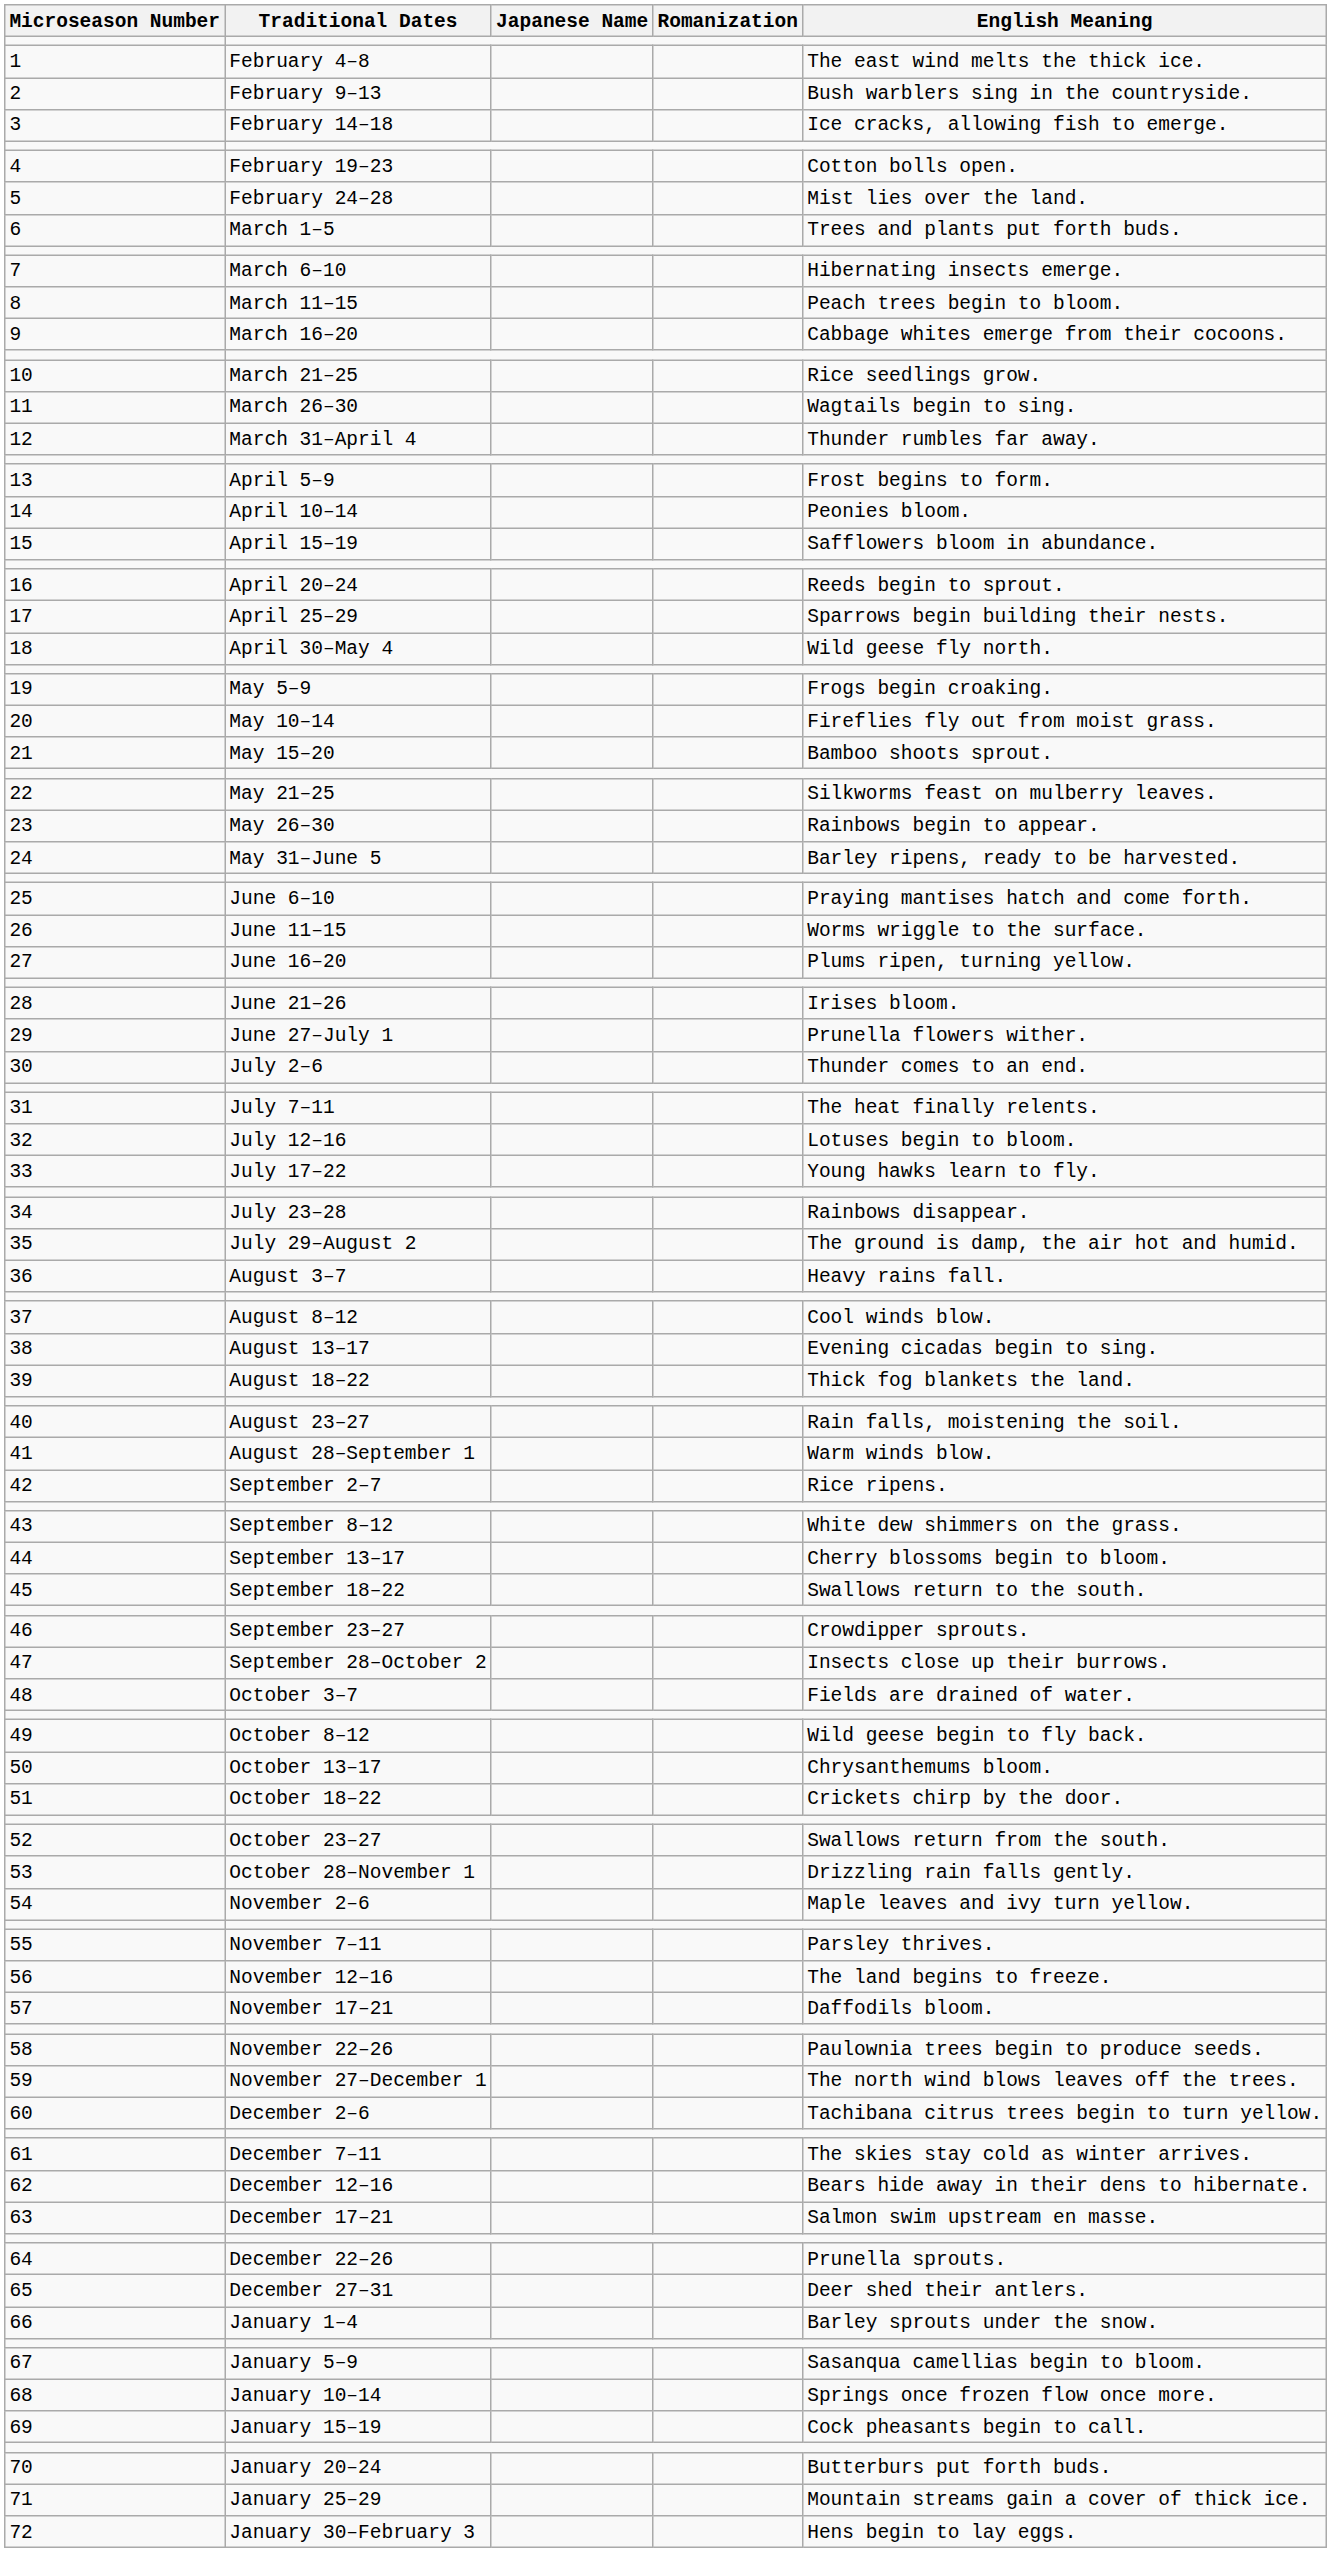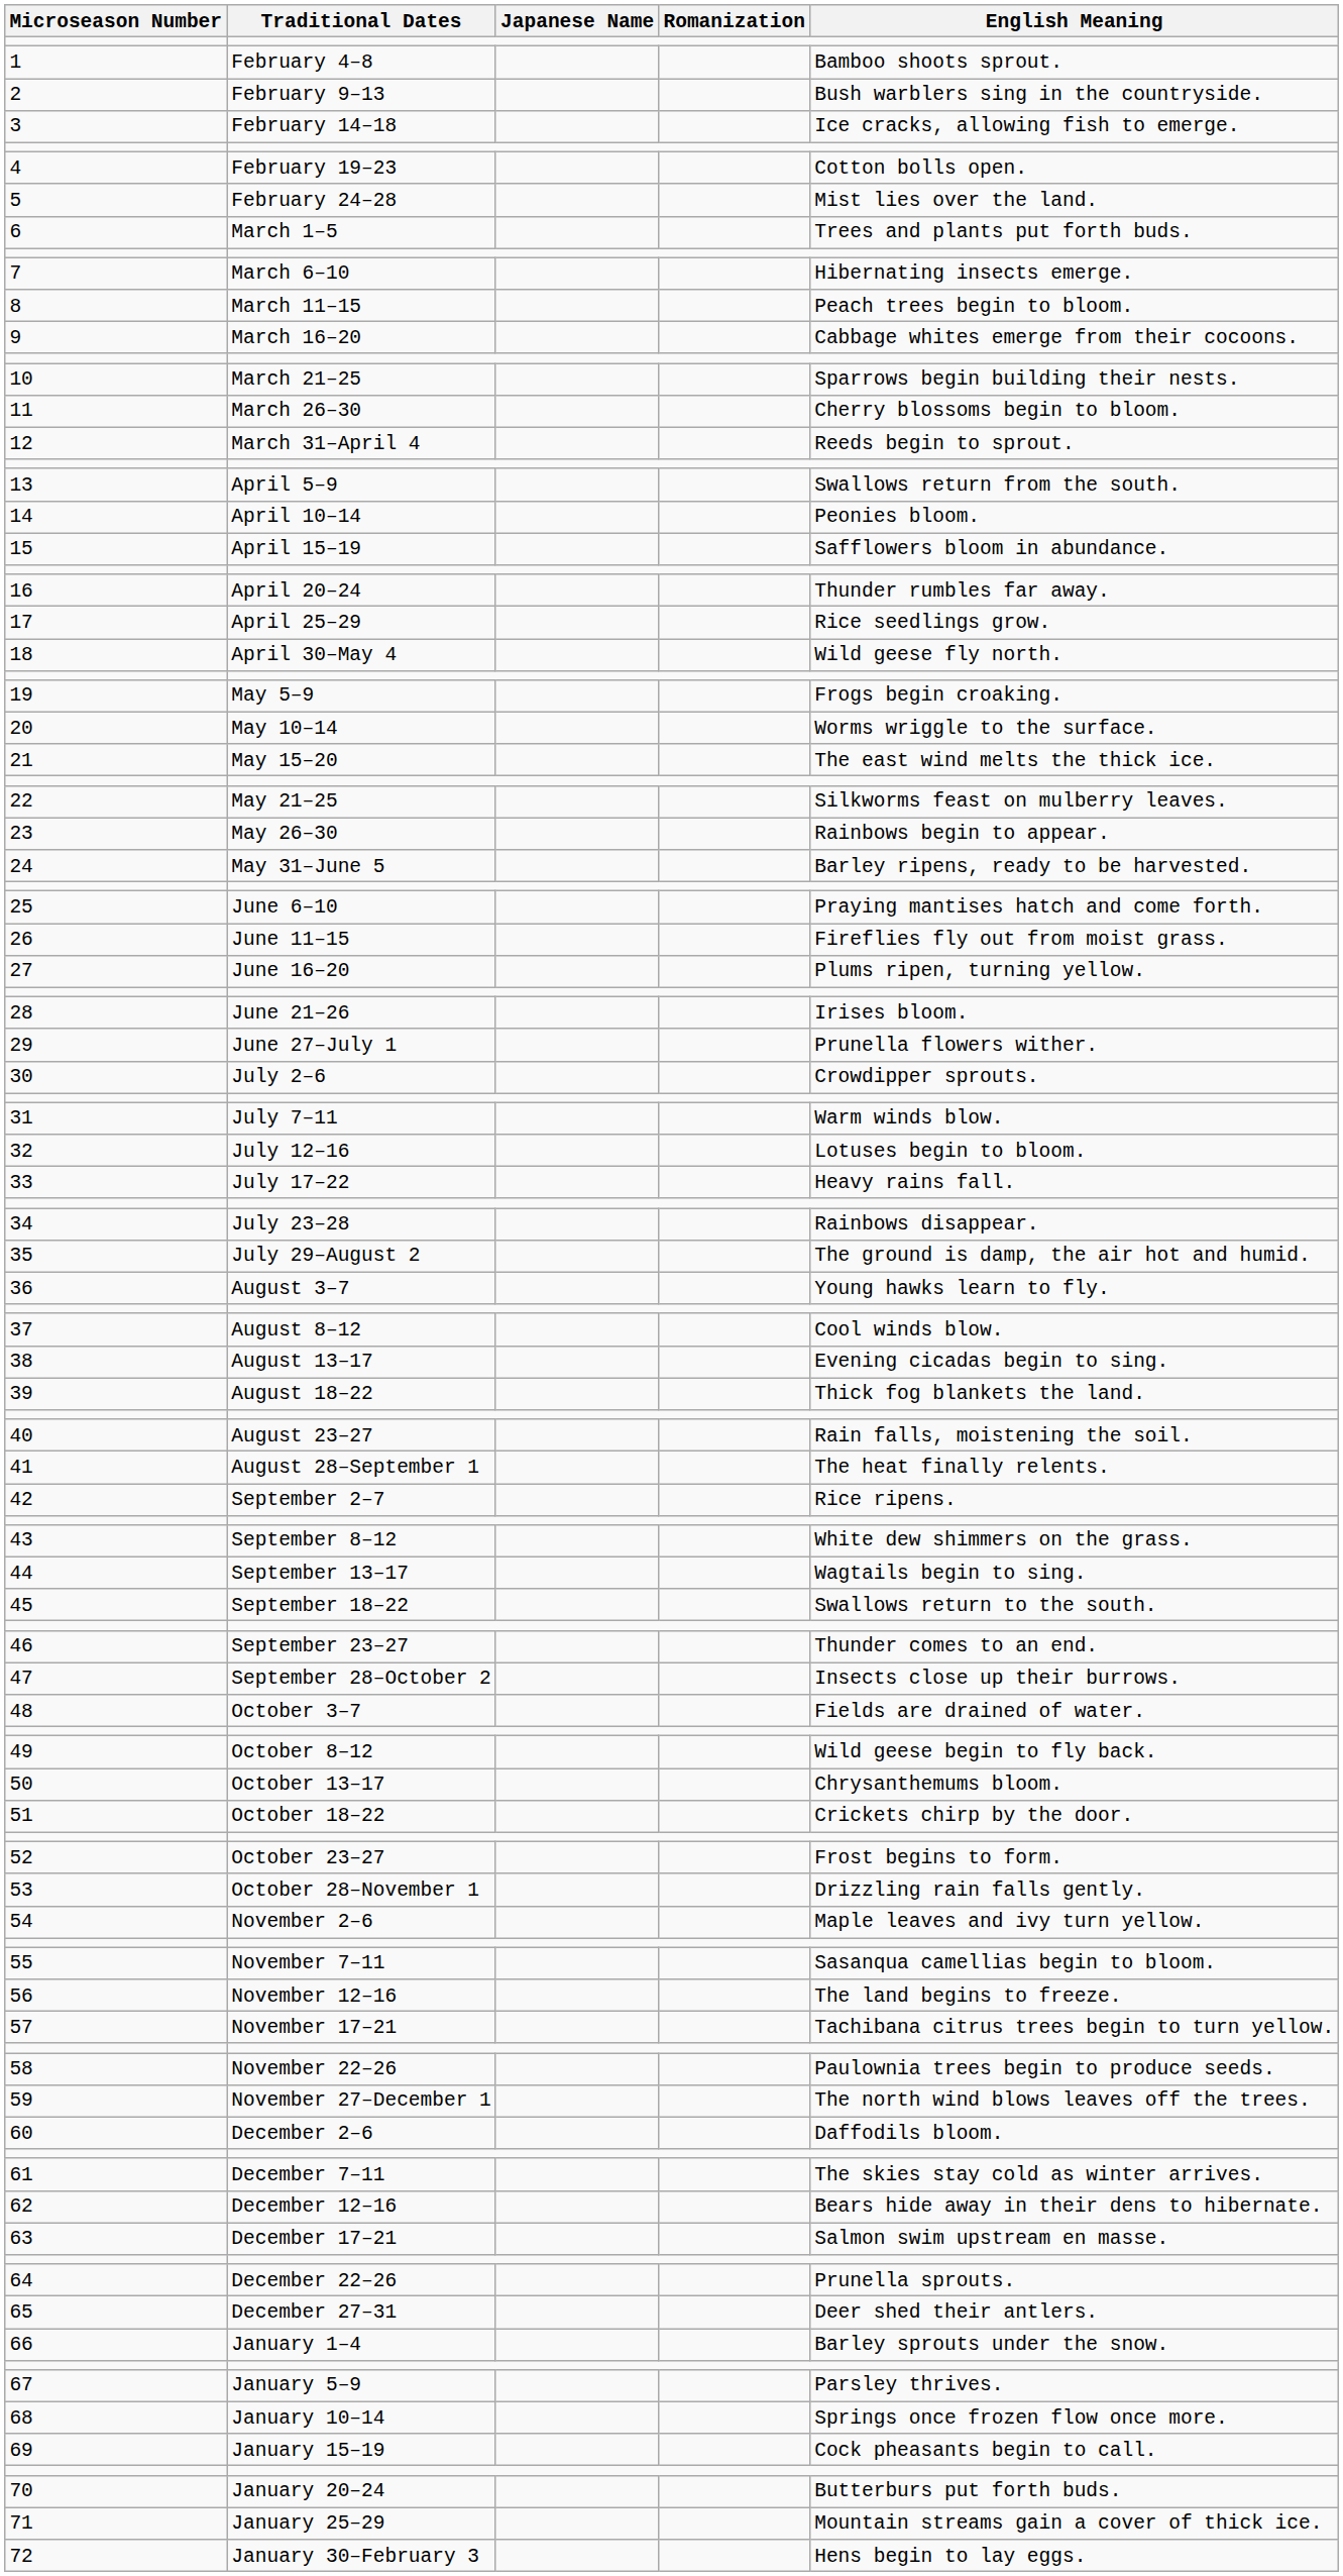1 | English Meaning: The east wind melts the thick ice. -> Bamboo shoots sprout.
10 | English Meaning: Rice seedlings grow. -> Sparrows begin building their nests.
11 | English Meaning: Wagtails begin to sing. -> Cherry blossoms begin to bloom.
12 | English Meaning: Thunder rumbles far away. -> Reeds begin to sprout.
13 | English Meaning: Frost begins to form. -> Swallows return from the south.
16 | English Meaning: Reeds begin to sprout. -> Thunder rumbles far away.
17 | English Meaning: Sparrows begin building their nests. -> Rice seedlings grow.
20 | English Meaning: Fireflies fly out from moist grass. -> Worms wriggle to the surface.
21 | English Meaning: Bamboo shoots sprout. -> The east wind melts the thick ice.
26 | English Meaning: Worms wriggle to the surface. -> Fireflies fly out from moist grass.
30 | English Meaning: Thunder comes to an end. -> Crowdipper sprouts.
31 | English Meaning: The heat finally relents. -> Warm winds blow.
33 | English Meaning: Young hawks learn to fly. -> Heavy rains fall.
36 | English Meaning: Heavy rains fall. -> Young hawks learn to fly.
41 | English Meaning: Warm winds blow. -> The heat finally relents.
44 | English Meaning: Cherry blossoms begin to bloom. -> Wagtails begin to sing.
46 | English Meaning: Crowdipper sprouts. -> Thunder comes to an end.
52 | English Meaning: Swallows return from the south. -> Frost begins to form.
55 | English Meaning: Parsley thrives. -> Sasanqua camellias begin to bloom.
57 | English Meaning: Daffodils bloom. -> Tachibana citrus trees begin to turn yellow.
60 | English Meaning: Tachibana citrus trees begin to turn yellow. -> Daffodils bloom.
67 | English Meaning: Sasanqua camellias begin to bloom. -> Parsley thrives.
